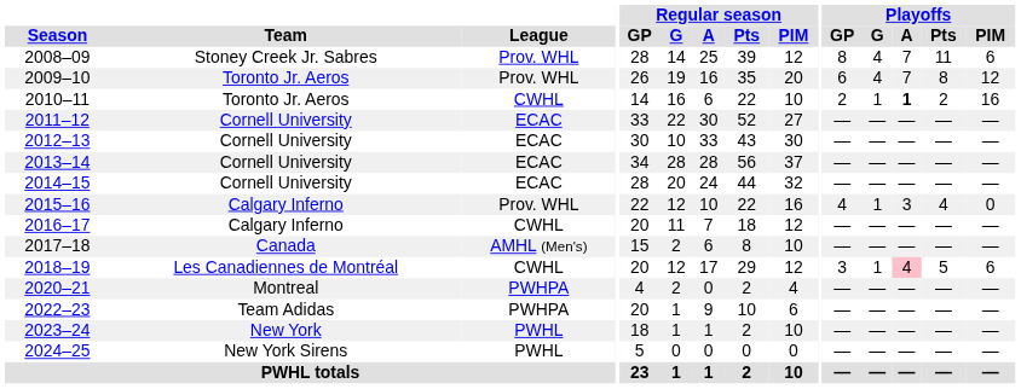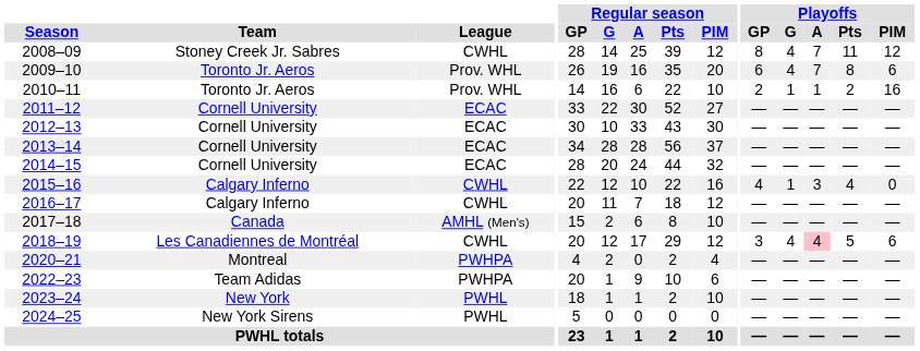2008–09 | League: Prov. WHL -> CWHL
2008–09 | Playoffs / PIM: 6 -> 12
2009–10 | Playoffs / PIM: 12 -> 6
2010–11 | League: CWHL -> Prov. WHL
2010–11 | Playoffs / A: bold -> normal
2015–16 | League: Prov. WHL -> CWHL
2018–19 | Playoffs / G: 1 -> 4
